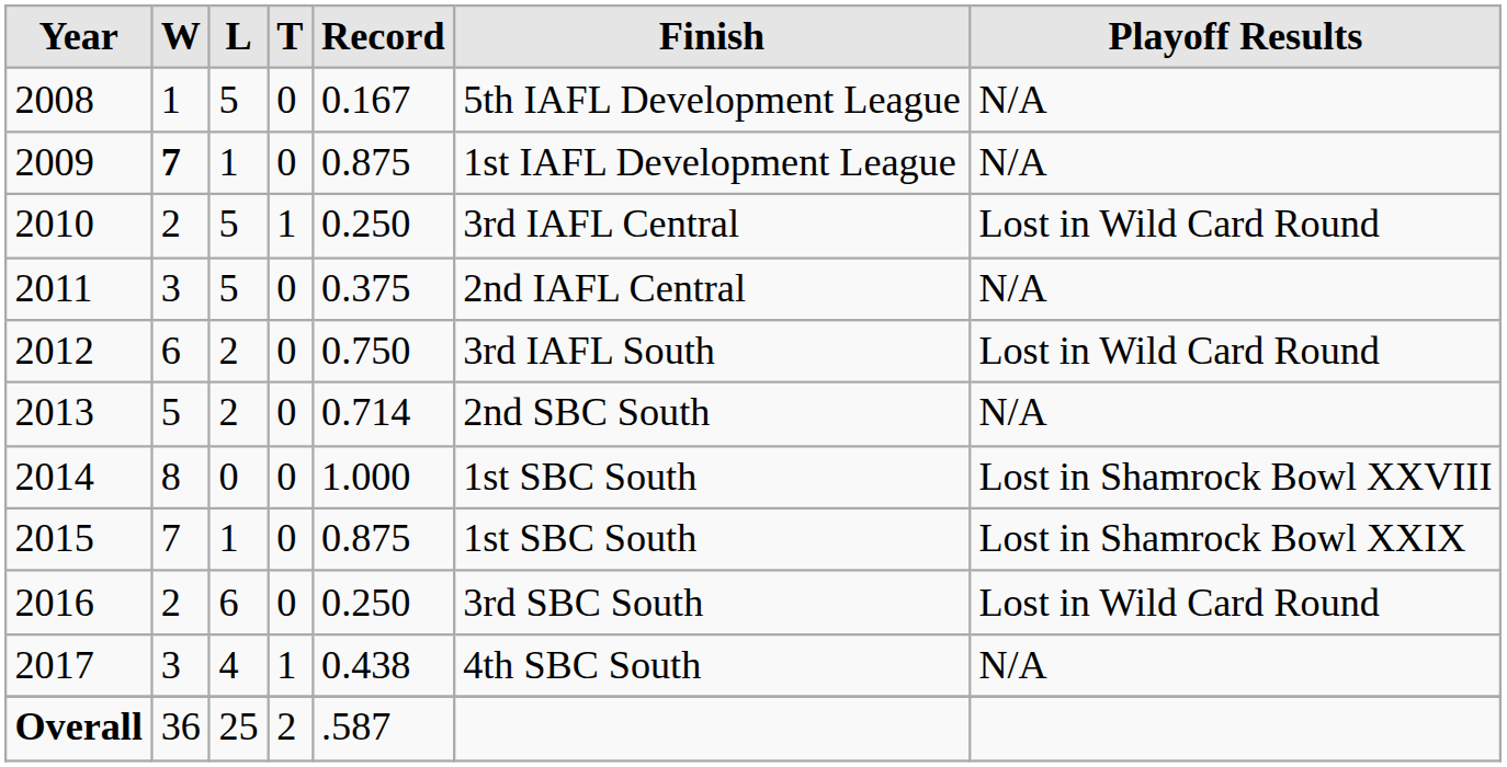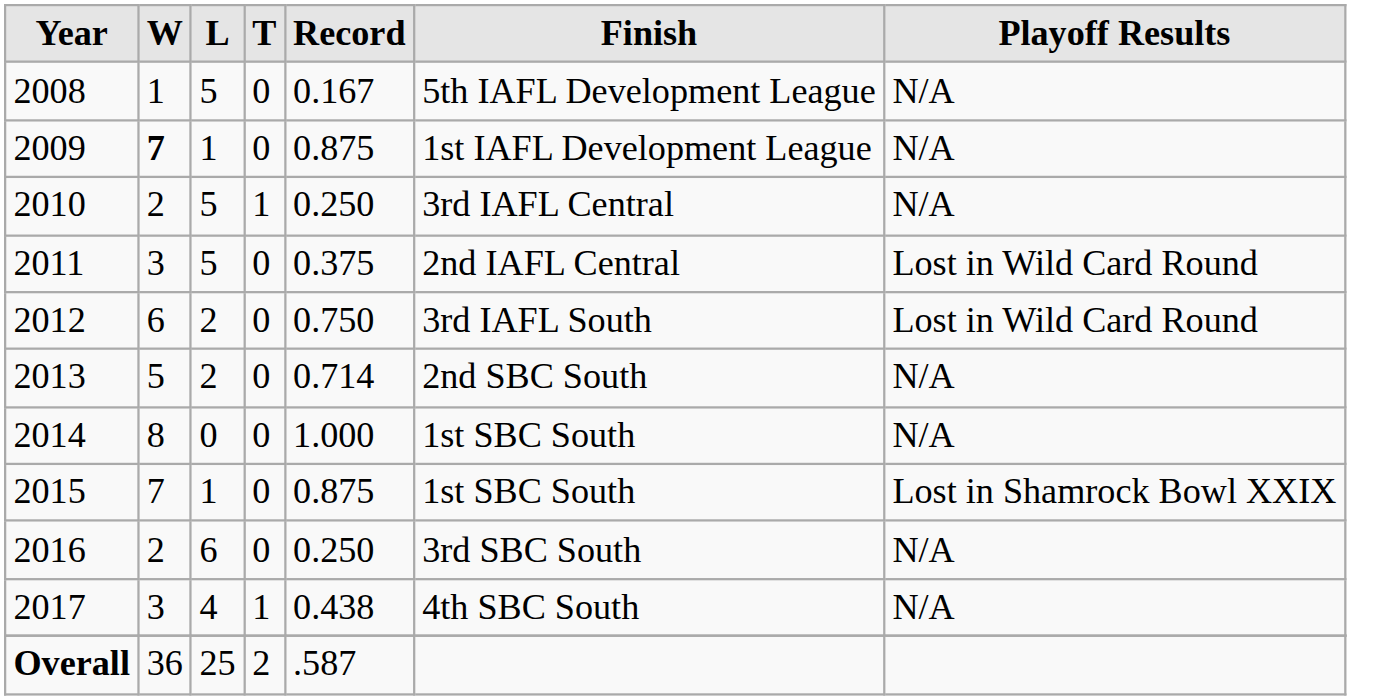2010 | Playoff Results: Lost in Wild Card Round -> N/A
2011 | Playoff Results: N/A -> Lost in Wild Card Round
2014 | Playoff Results: Lost in Shamrock Bowl XXVIII -> N/A
2016 | Playoff Results: Lost in Wild Card Round -> N/A
